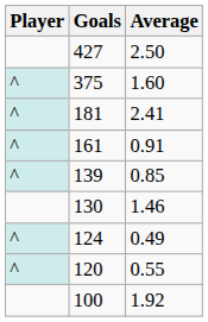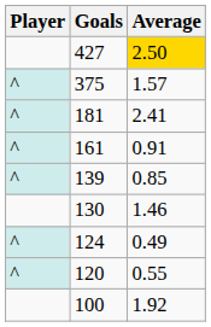427 | Average: no background -> gold background
375 | Average: 1.60 -> 1.57
